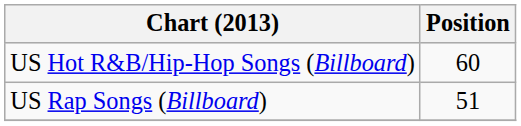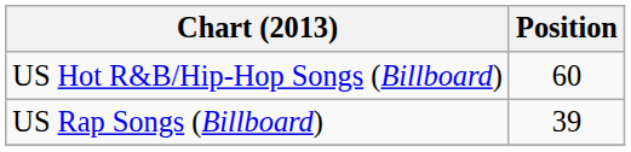US Rap Songs (Billboard) | Position: 51 -> 39
